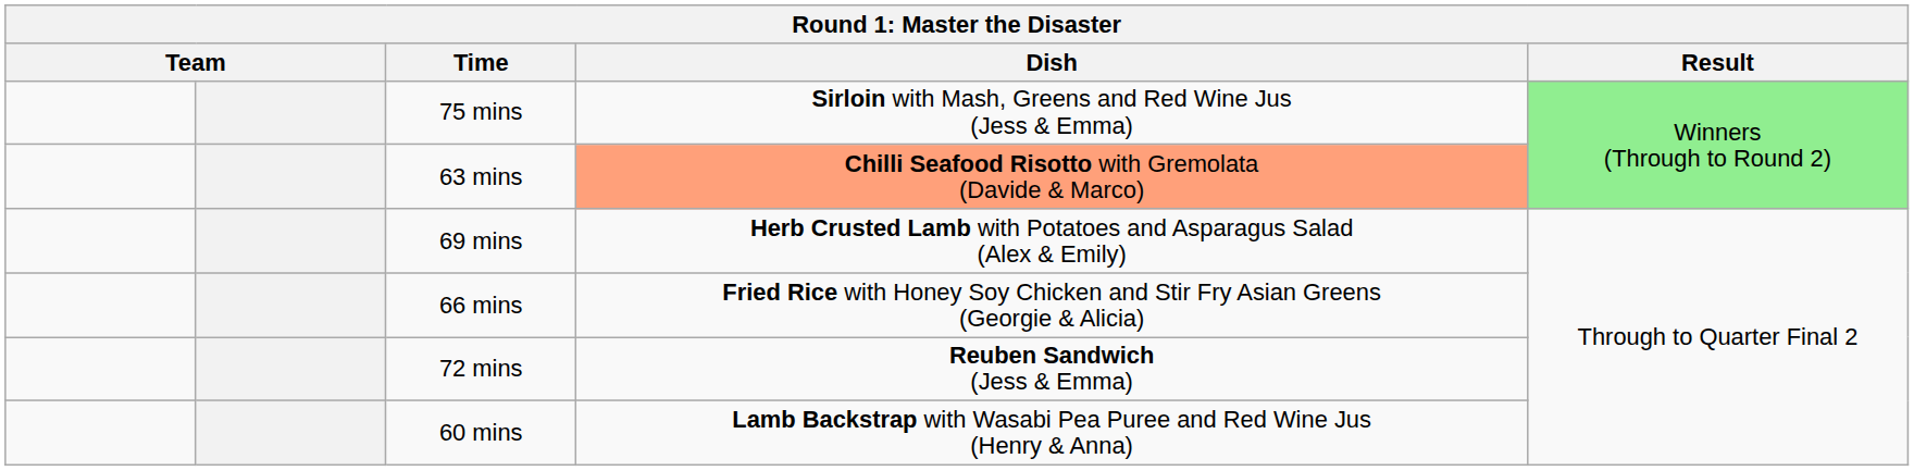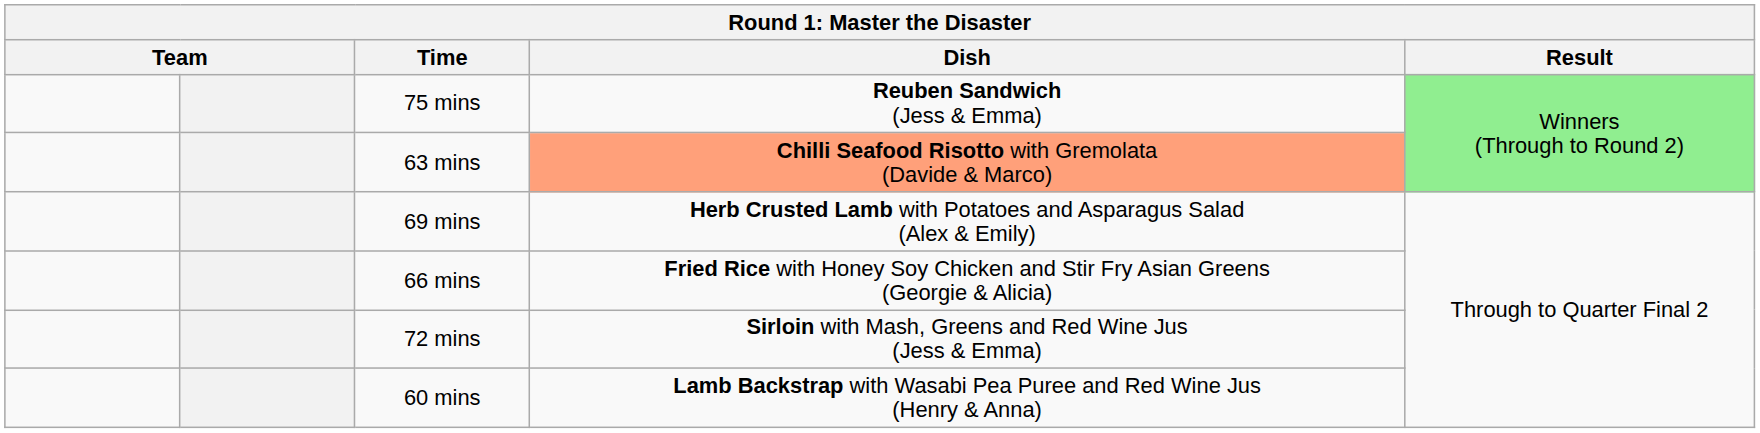75 mins | Dish: Sirloin with Mash, Greens and Red Wine Jus (Jess & Emma) -> Reuben Sandwich (Jess & Emma)
72 mins | Dish: Reuben Sandwich (Jess & Emma) -> Sirloin with Mash, Greens and Red Wine Jus (Jess & Emma)
